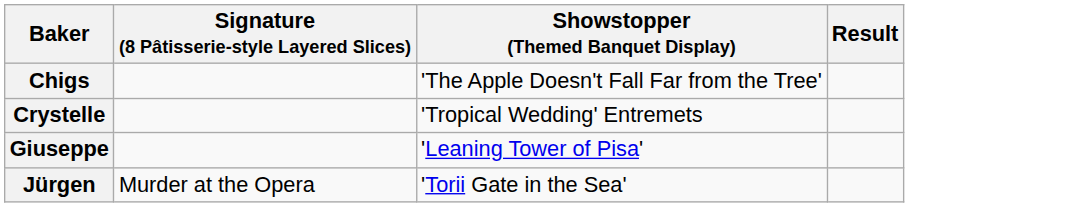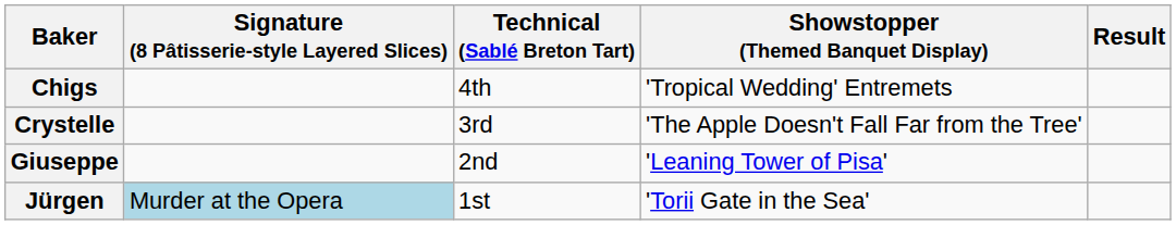+ column: Technical (Sablé Breton Tart) | 4th | 3rd | 2nd | 1st
Chigs | Showstopper (Themed Banquet Display): 'The Apple Doesn't Fall Far from the Tree' -> 'Tropical Wedding' Entremets
Crystelle | Showstopper (Themed Banquet Display): 'Tropical Wedding' Entremets -> 'The Apple Doesn't Fall Far from the Tree'
Jürgen | Signature (8 Pâtisserie-style Layered Slices): no background -> lightblue background
